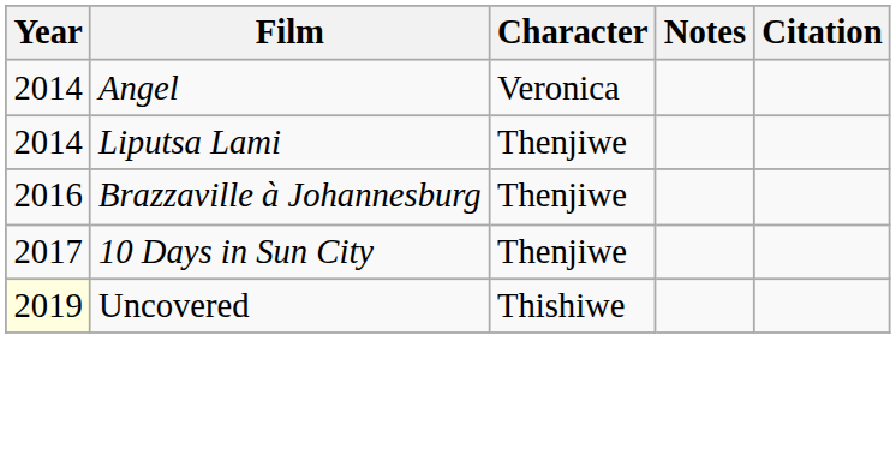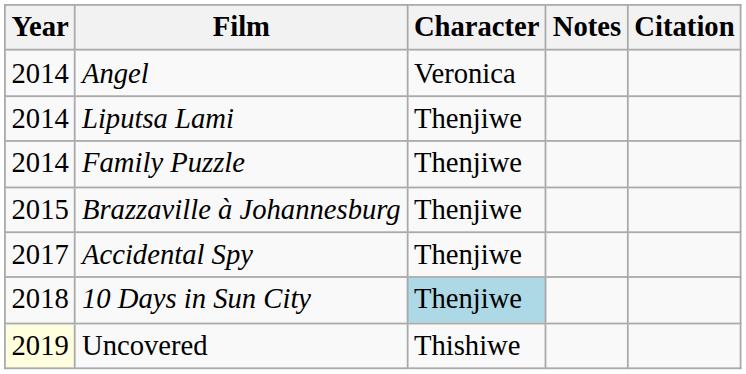+ row: 2014 | Family Puzzle | Thenjiwe
Brazzaville à Johannesburg | Year: 2016 -> 2015
+ row: 2017 | Accidental Spy | Thenjiwe
10 Days in Sun City | Year: 2017 -> 2018
10 Days in Sun City | Character: no background -> lightblue background
